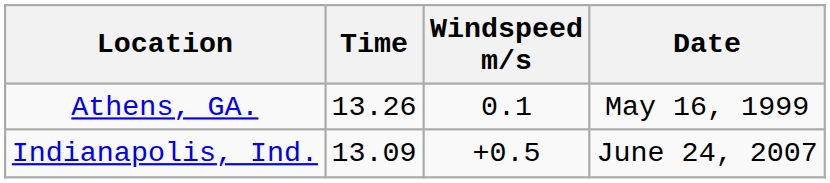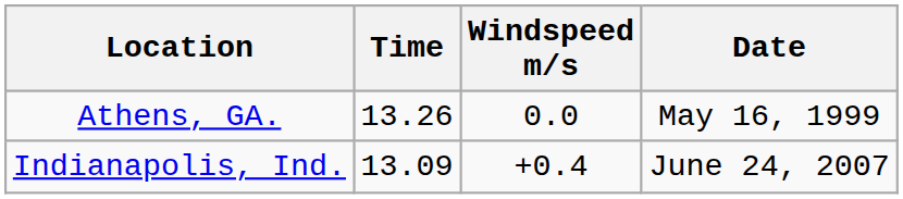Athens, GA. | Windspeed m/s: 0.1 -> 0.0
Indianapolis, Ind. | Windspeed m/s: +0.5 -> +0.4
